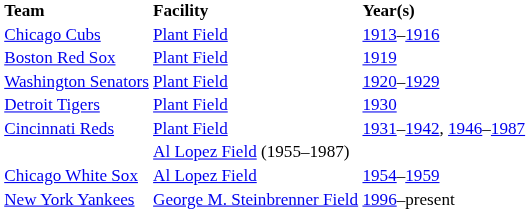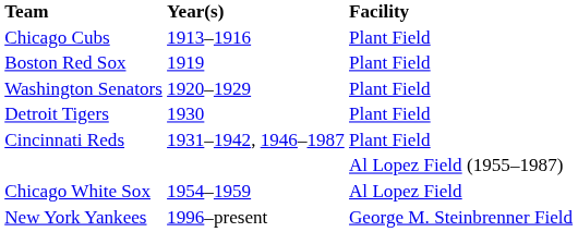columns swapped: Year(s) <-> Facility
